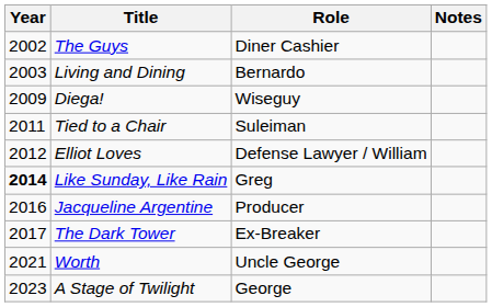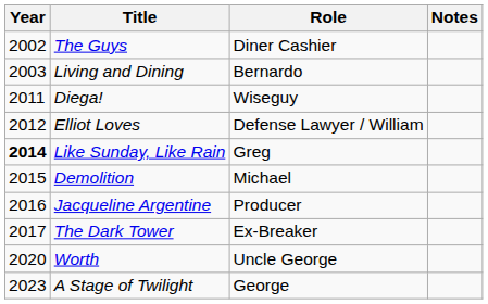Diega! | Year: 2009 -> 2011
- row: 2011 | Tied to a Chair | Suleiman
+ row: 2015 | Demolition | Michael
Worth | Year: 2021 -> 2020
